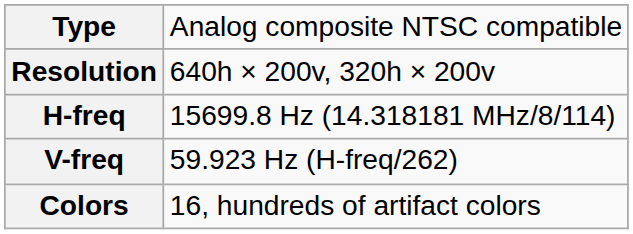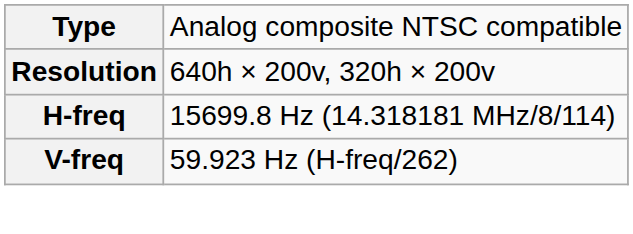- row: Colors | 16, hundreds of artifact colors
